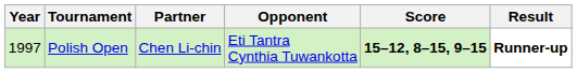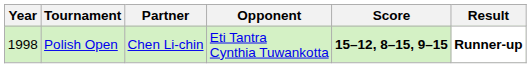Polish Open | Year: 1997 -> 1998
